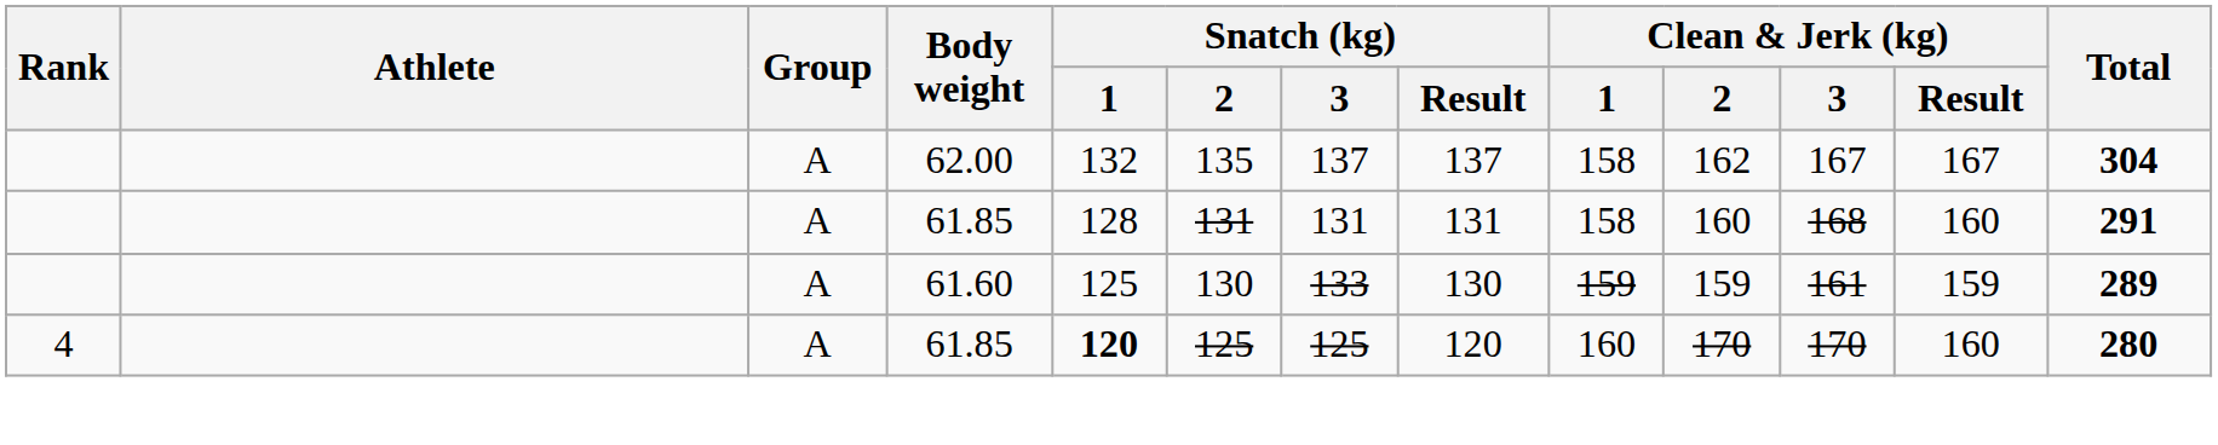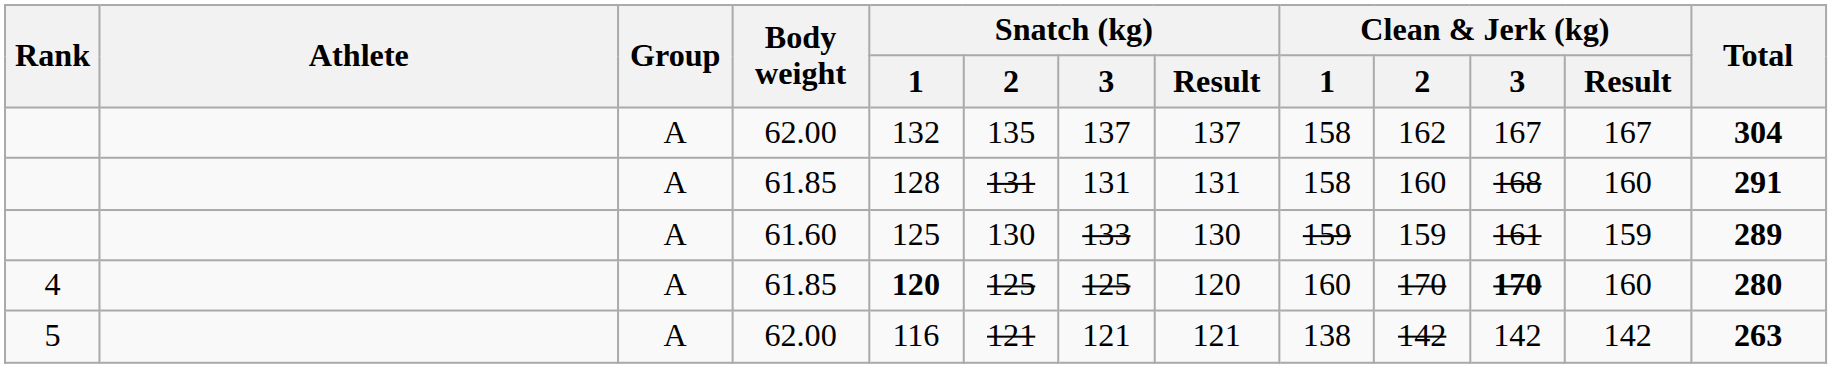4 | Clean & Jerk (kg) / 3: normal -> bold
+ row: 5 | A | 62.00 | 116 | 121 | 121 | 121 | 138 | 142 | 142 | 142 | 263
